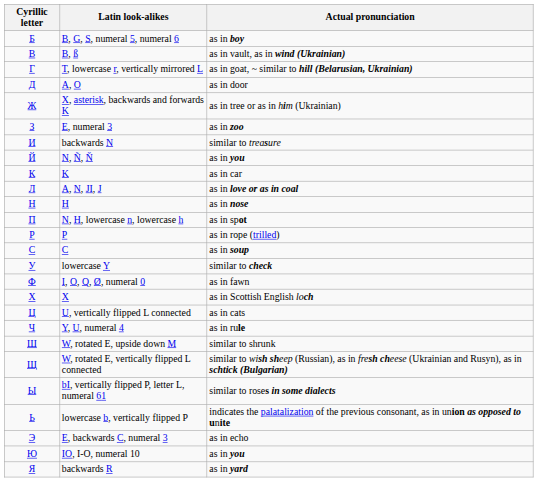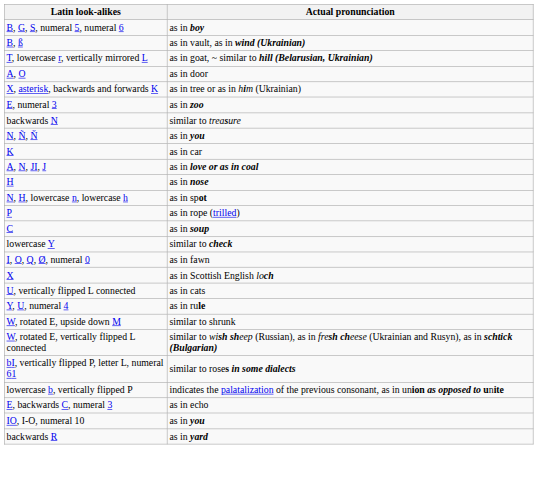- column: Cyrillic letter | Б | В | Г | Д | Ж | З | И | Й | К | Л | Н | П | Р | С | У | Ф | Х | Ц | Ч | Ш | Щ | Ы | Ь | Э | Ю | Я
